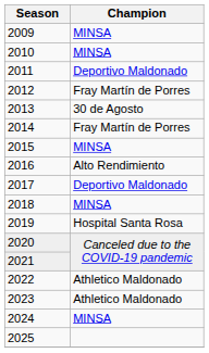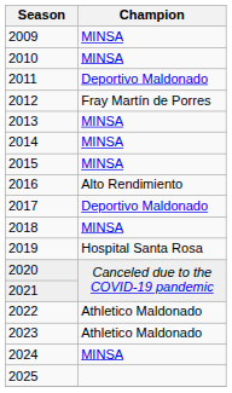2013 | Champion: 30 de Agosto -> MINSA
2014 | Champion: Fray Martín de Porres -> MINSA
